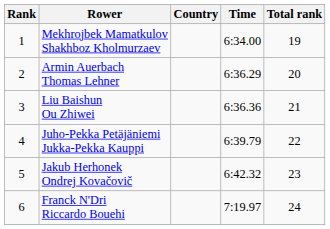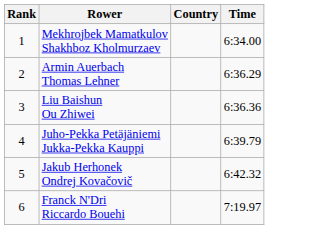- column: Total rank | 19 | 20 | 21 | 22 | 23 | 24
